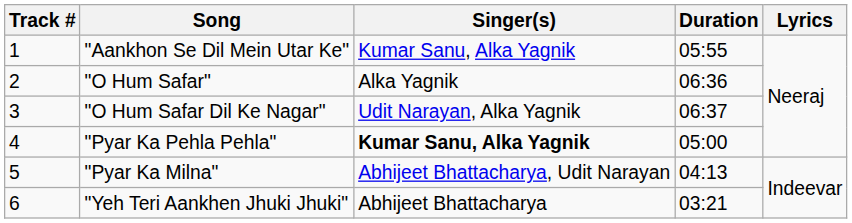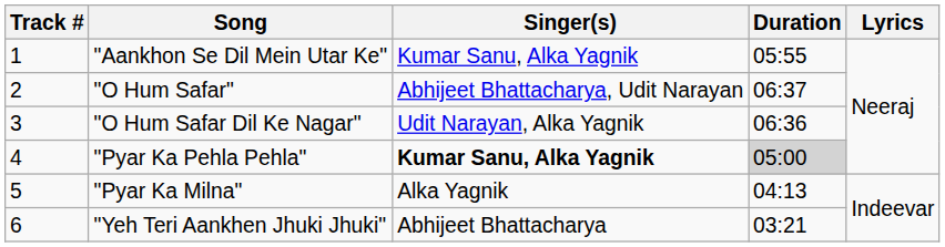"O Hum Safar" | Singer(s): Alka Yagnik -> Abhijeet Bhattacharya, Udit Narayan
"O Hum Safar" | Duration: 06:36 -> 06:37
"O Hum Safar Dil Ke Nagar" | Duration: 06:37 -> 06:36
"Pyar Ka Pehla Pehla" | Duration: no background -> lightgrey background
"Pyar Ka Milna" | Singer(s): Abhijeet Bhattacharya, Udit Narayan -> Alka Yagnik
